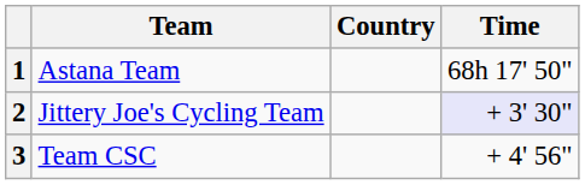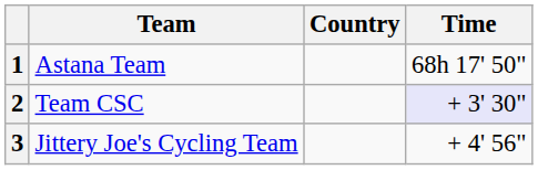2 | Team: Jittery Joe's Cycling Team -> Team CSC
3 | Team: Team CSC -> Jittery Joe's Cycling Team
